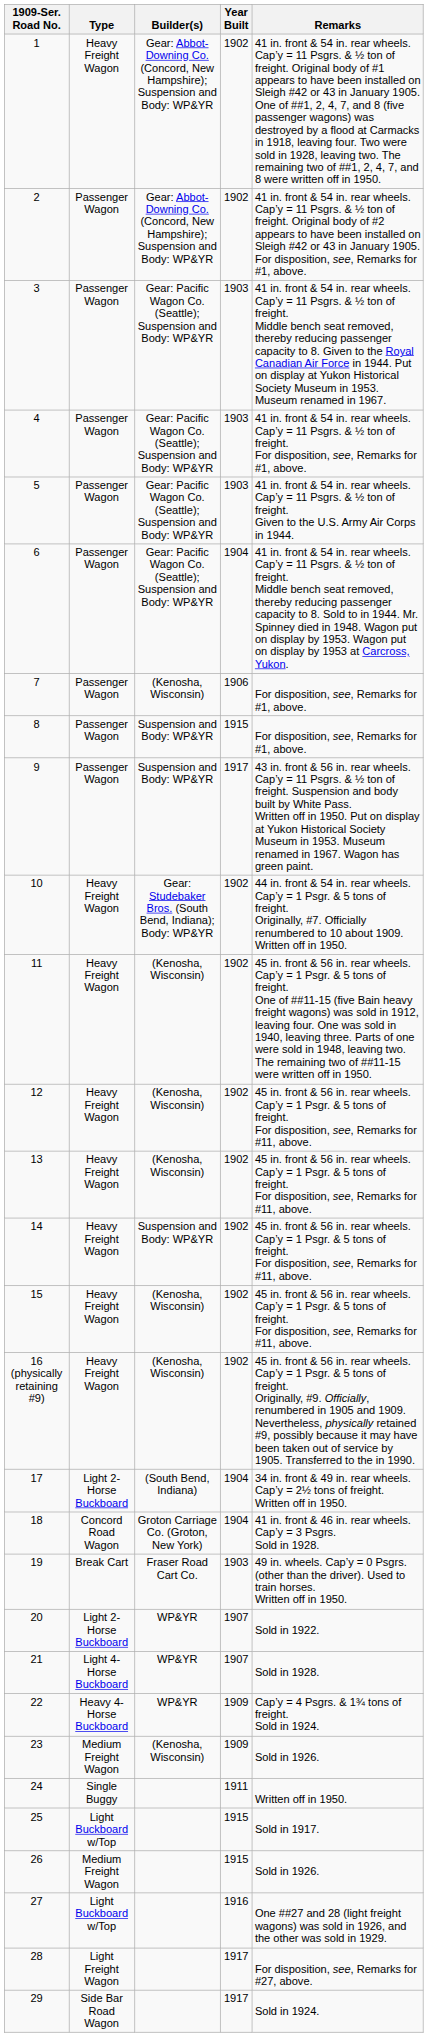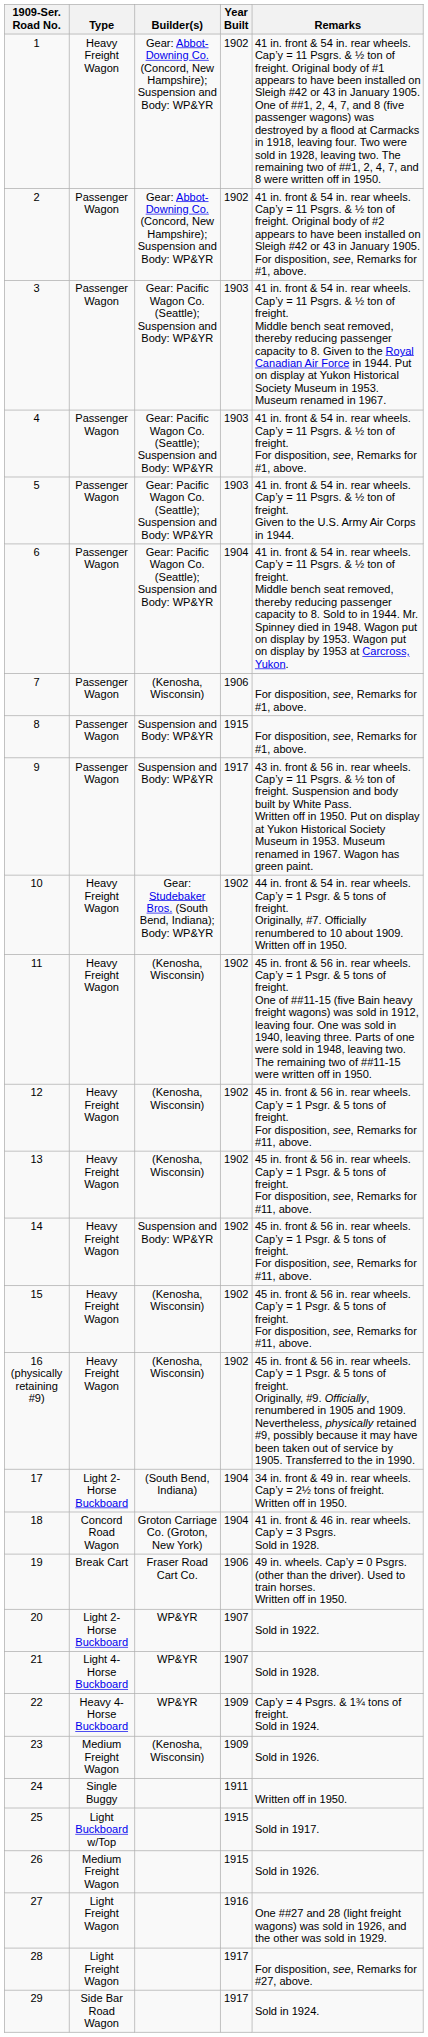19 | Year Built: 1903 -> 1906
27 | Type: Light Buckboard w/Top -> Light Freight Wagon
